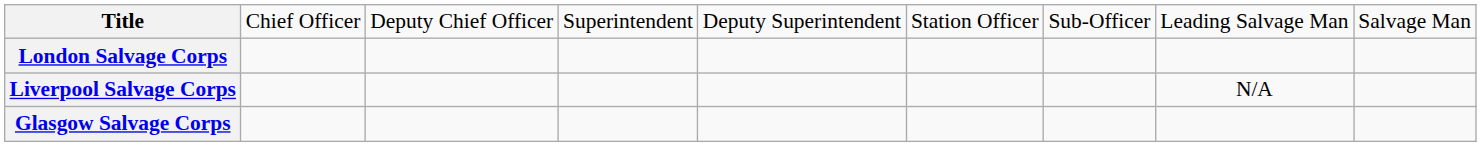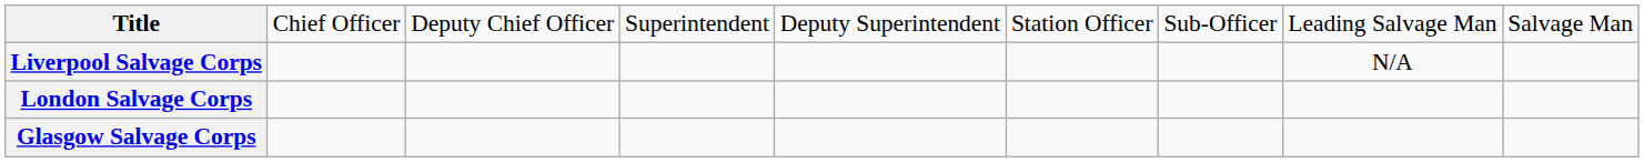rows swapped: London Salvage Corps <-> Liverpool Salvage Corps
